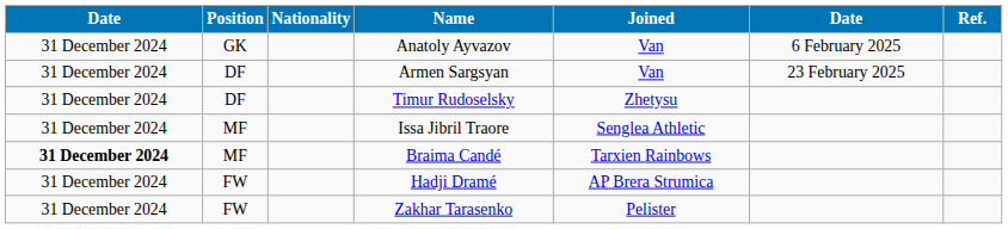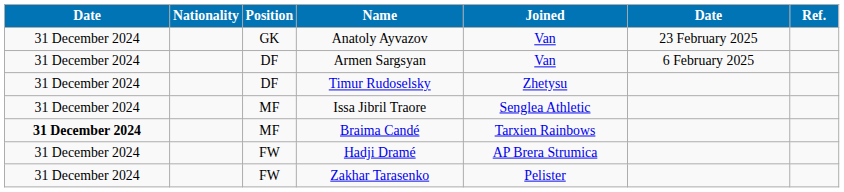columns swapped: Position <-> Nationality
Anatoly Ayvazov | column 6: 6 February 2025 -> 23 February 2025
Armen Sargsyan | column 6: 23 February 2025 -> 6 February 2025
